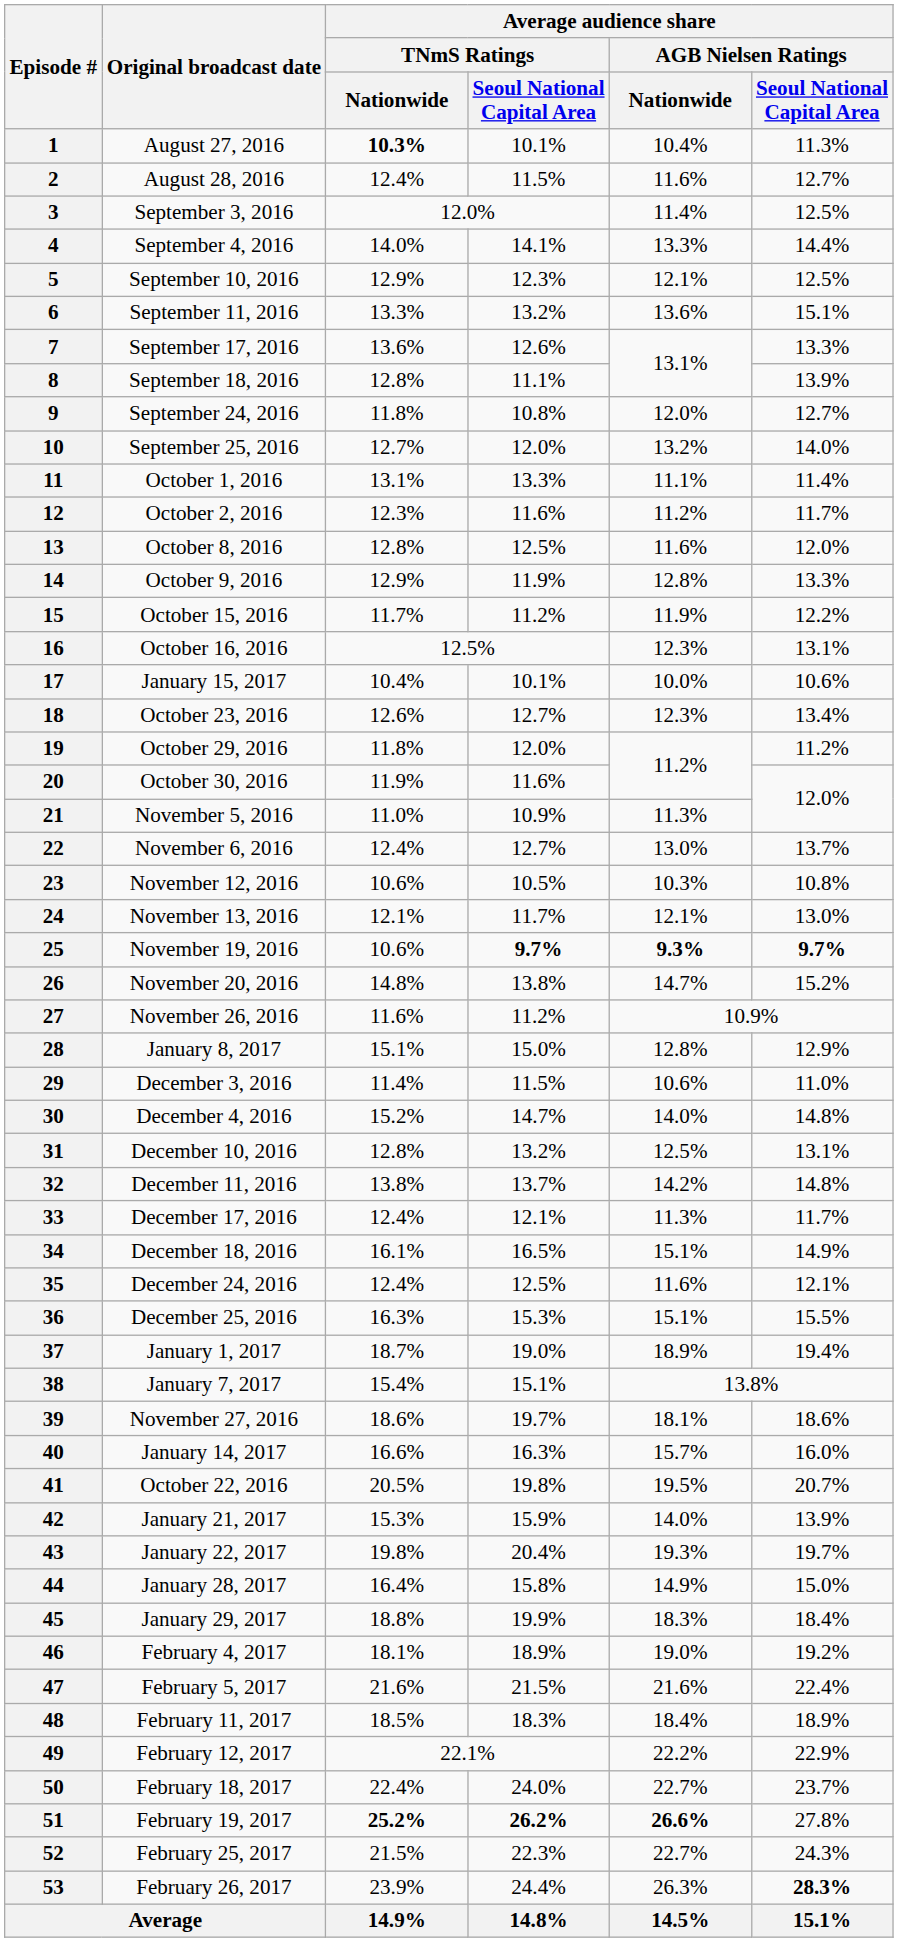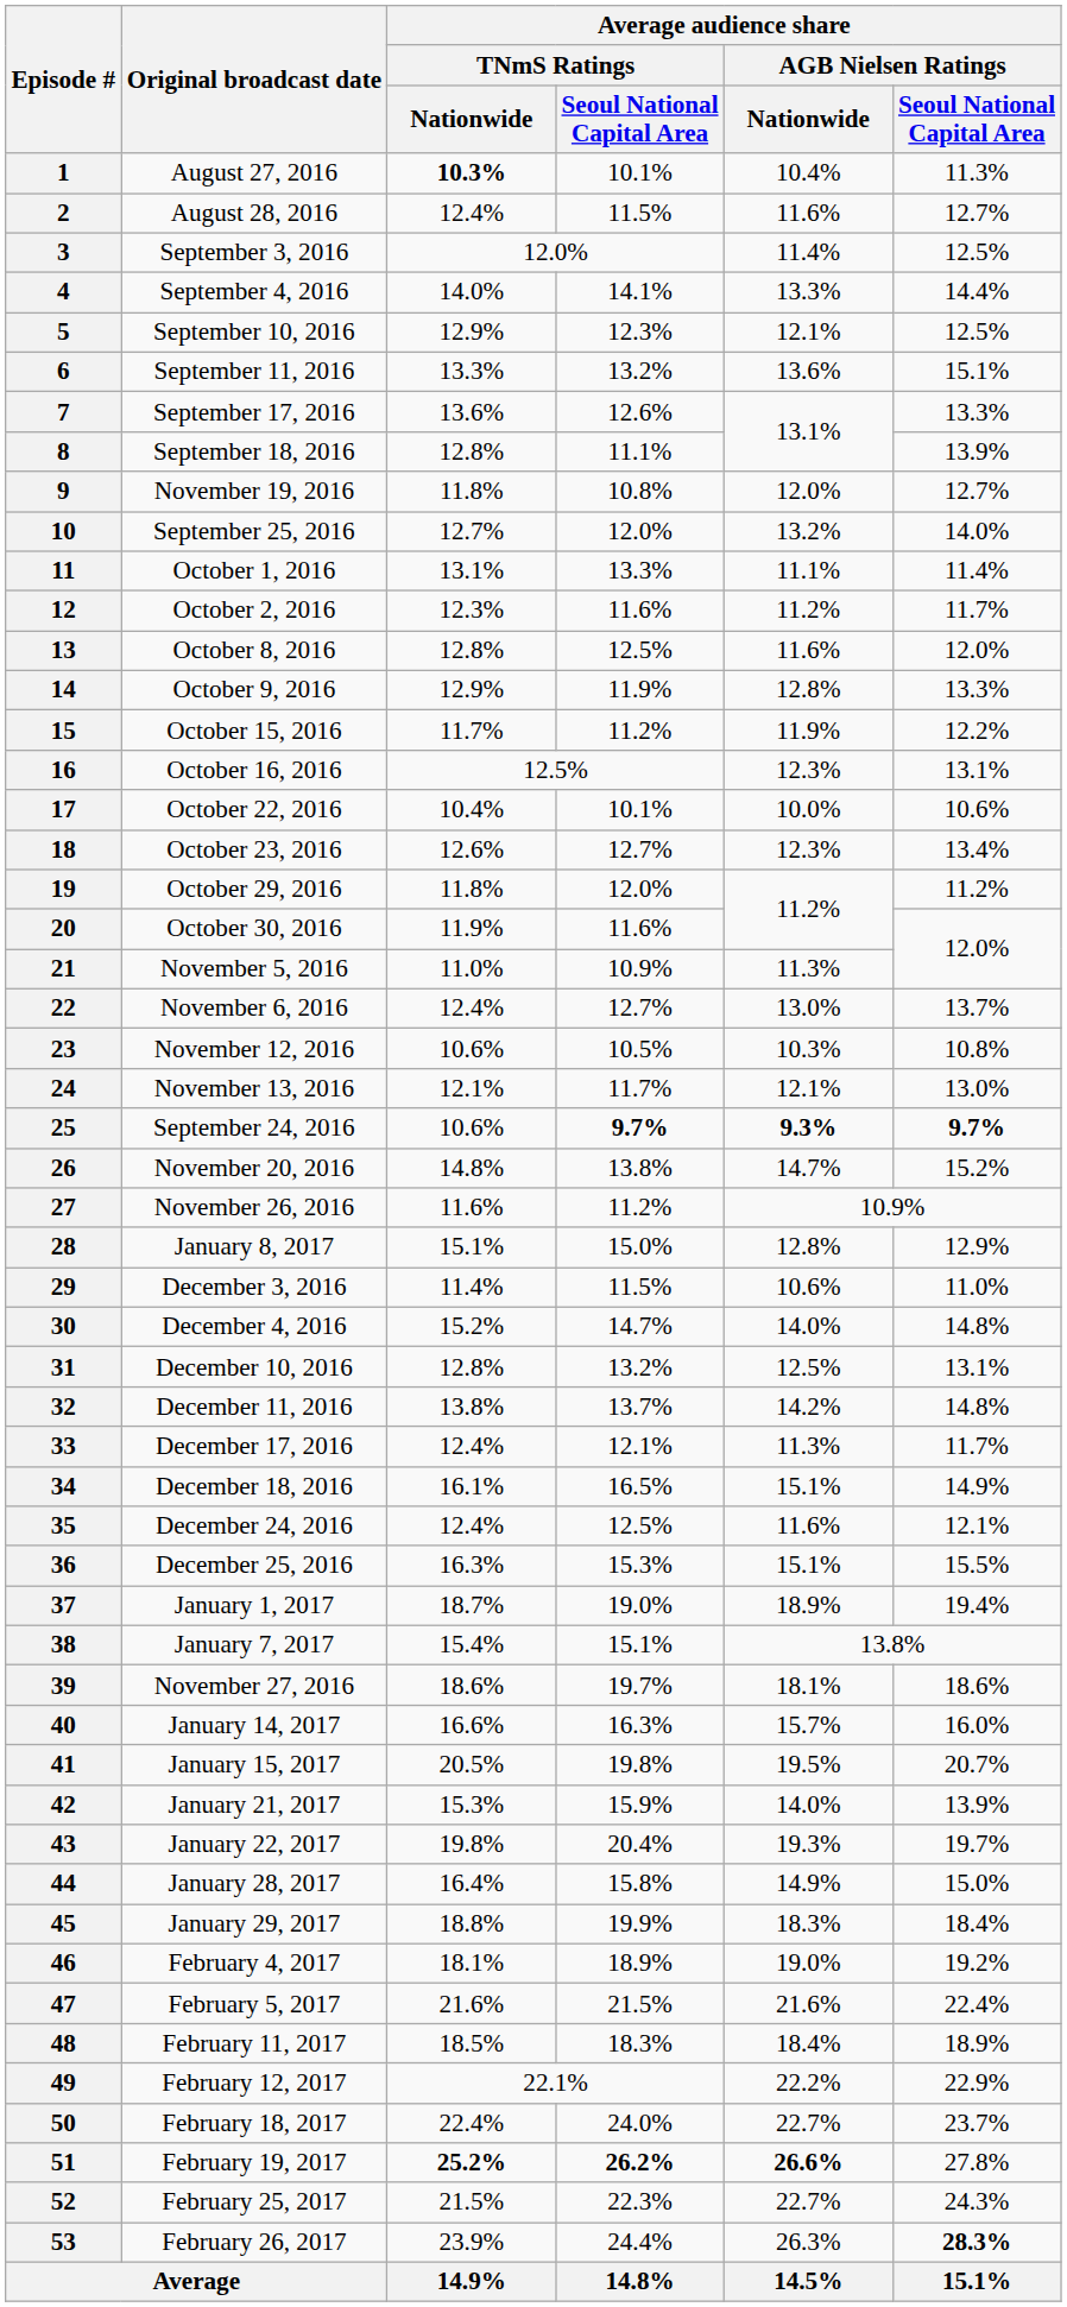9 | Original broadcast date: September 24, 2016 -> November 19, 2016
17 | Original broadcast date: January 15, 2017 -> October 22, 2016
25 | Original broadcast date: November 19, 2016 -> September 24, 2016
41 | Original broadcast date: October 22, 2016 -> January 15, 2017
